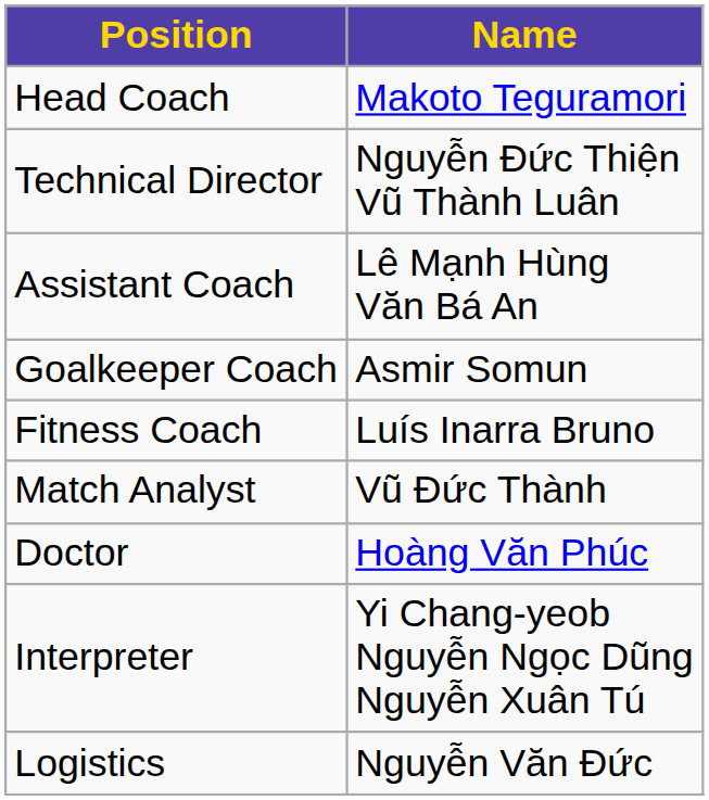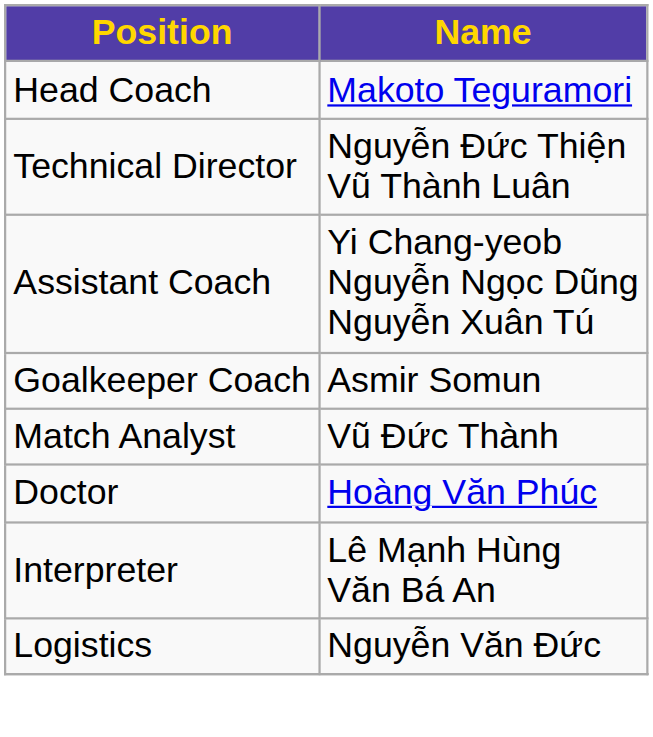Assistant Coach | Name: Lê Mạnh Hùng Văn Bá An -> Yi Chang-yeob Nguyễn Ngọc Dũng Nguyễn Xuân Tú
- row: Fitness Coach | Luís Inarra Bruno
Interpreter | Name: Yi Chang-yeob Nguyễn Ngọc Dũng Nguyễn Xuân Tú -> Lê Mạnh Hùng Văn Bá An
